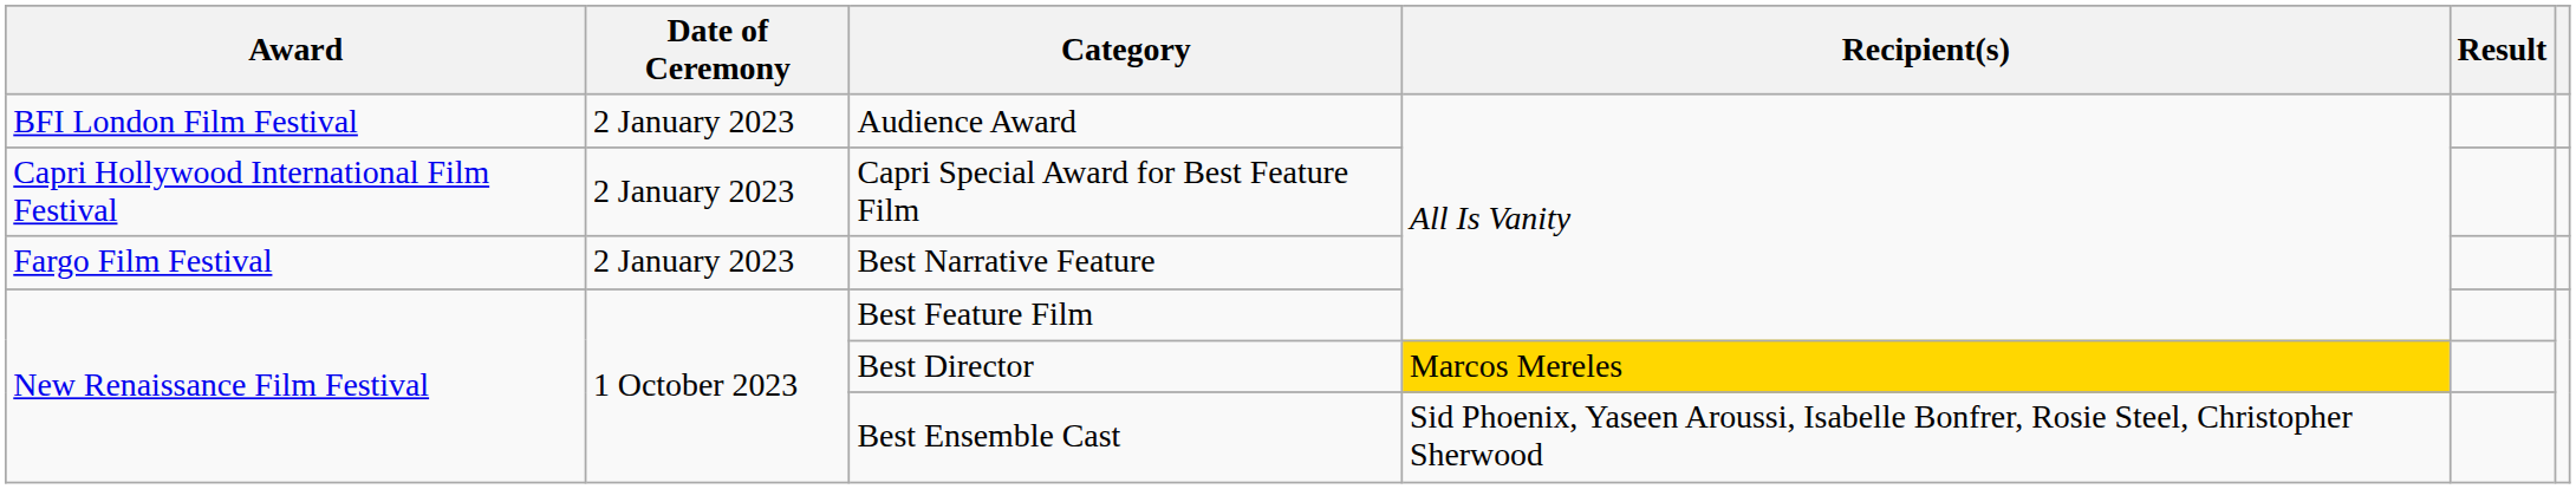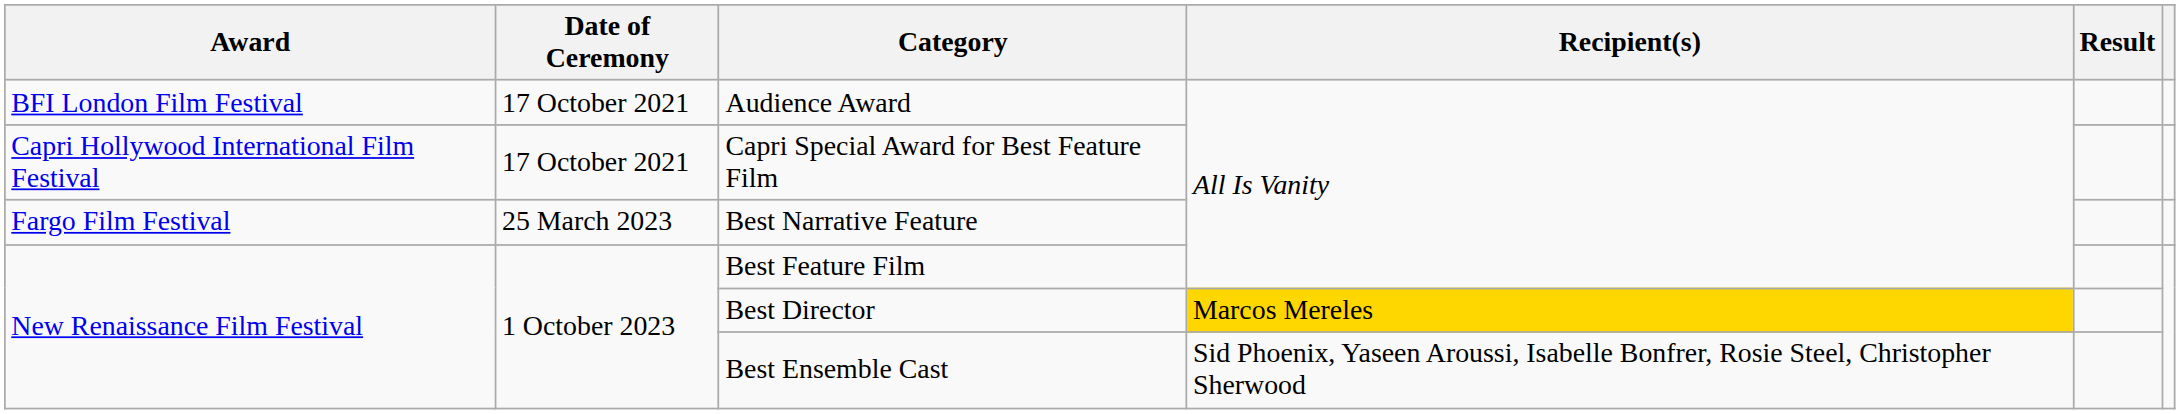Audience Award | Date of Ceremony: 2 January 2023 -> 17 October 2021
Capri Special Award for Best Feature Film | Date of Ceremony: 2 January 2023 -> 17 October 2021
Best Narrative Feature | Date of Ceremony: 2 January 2023 -> 25 March 2023
